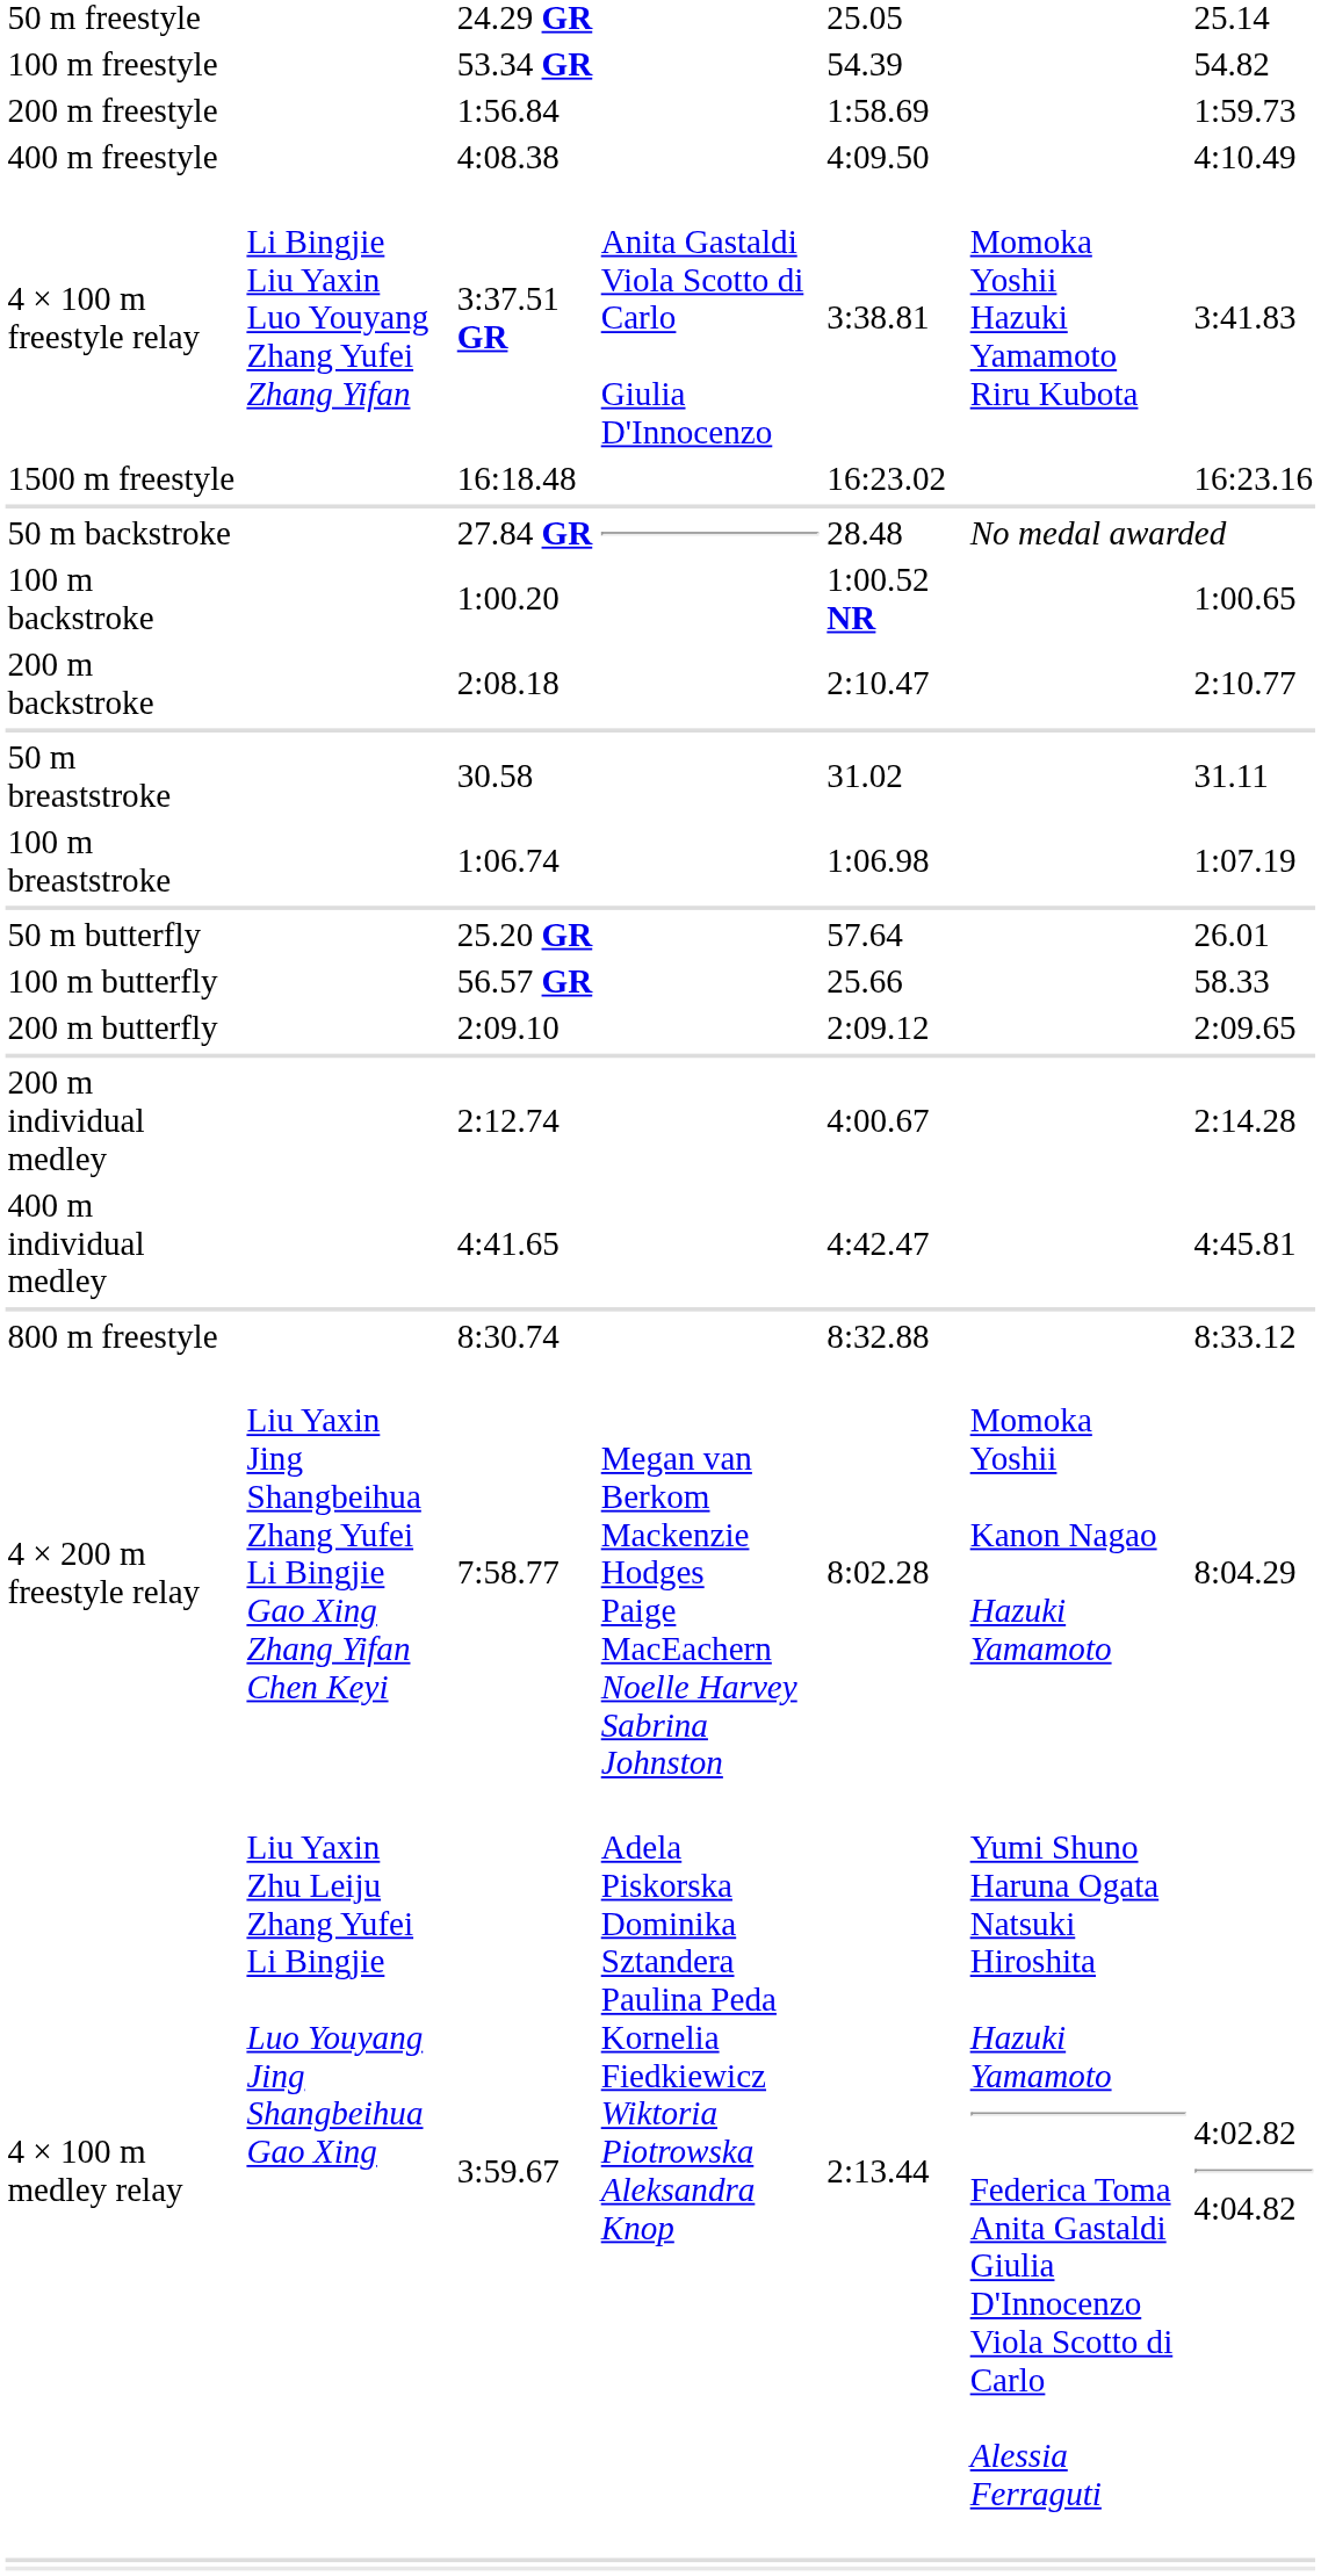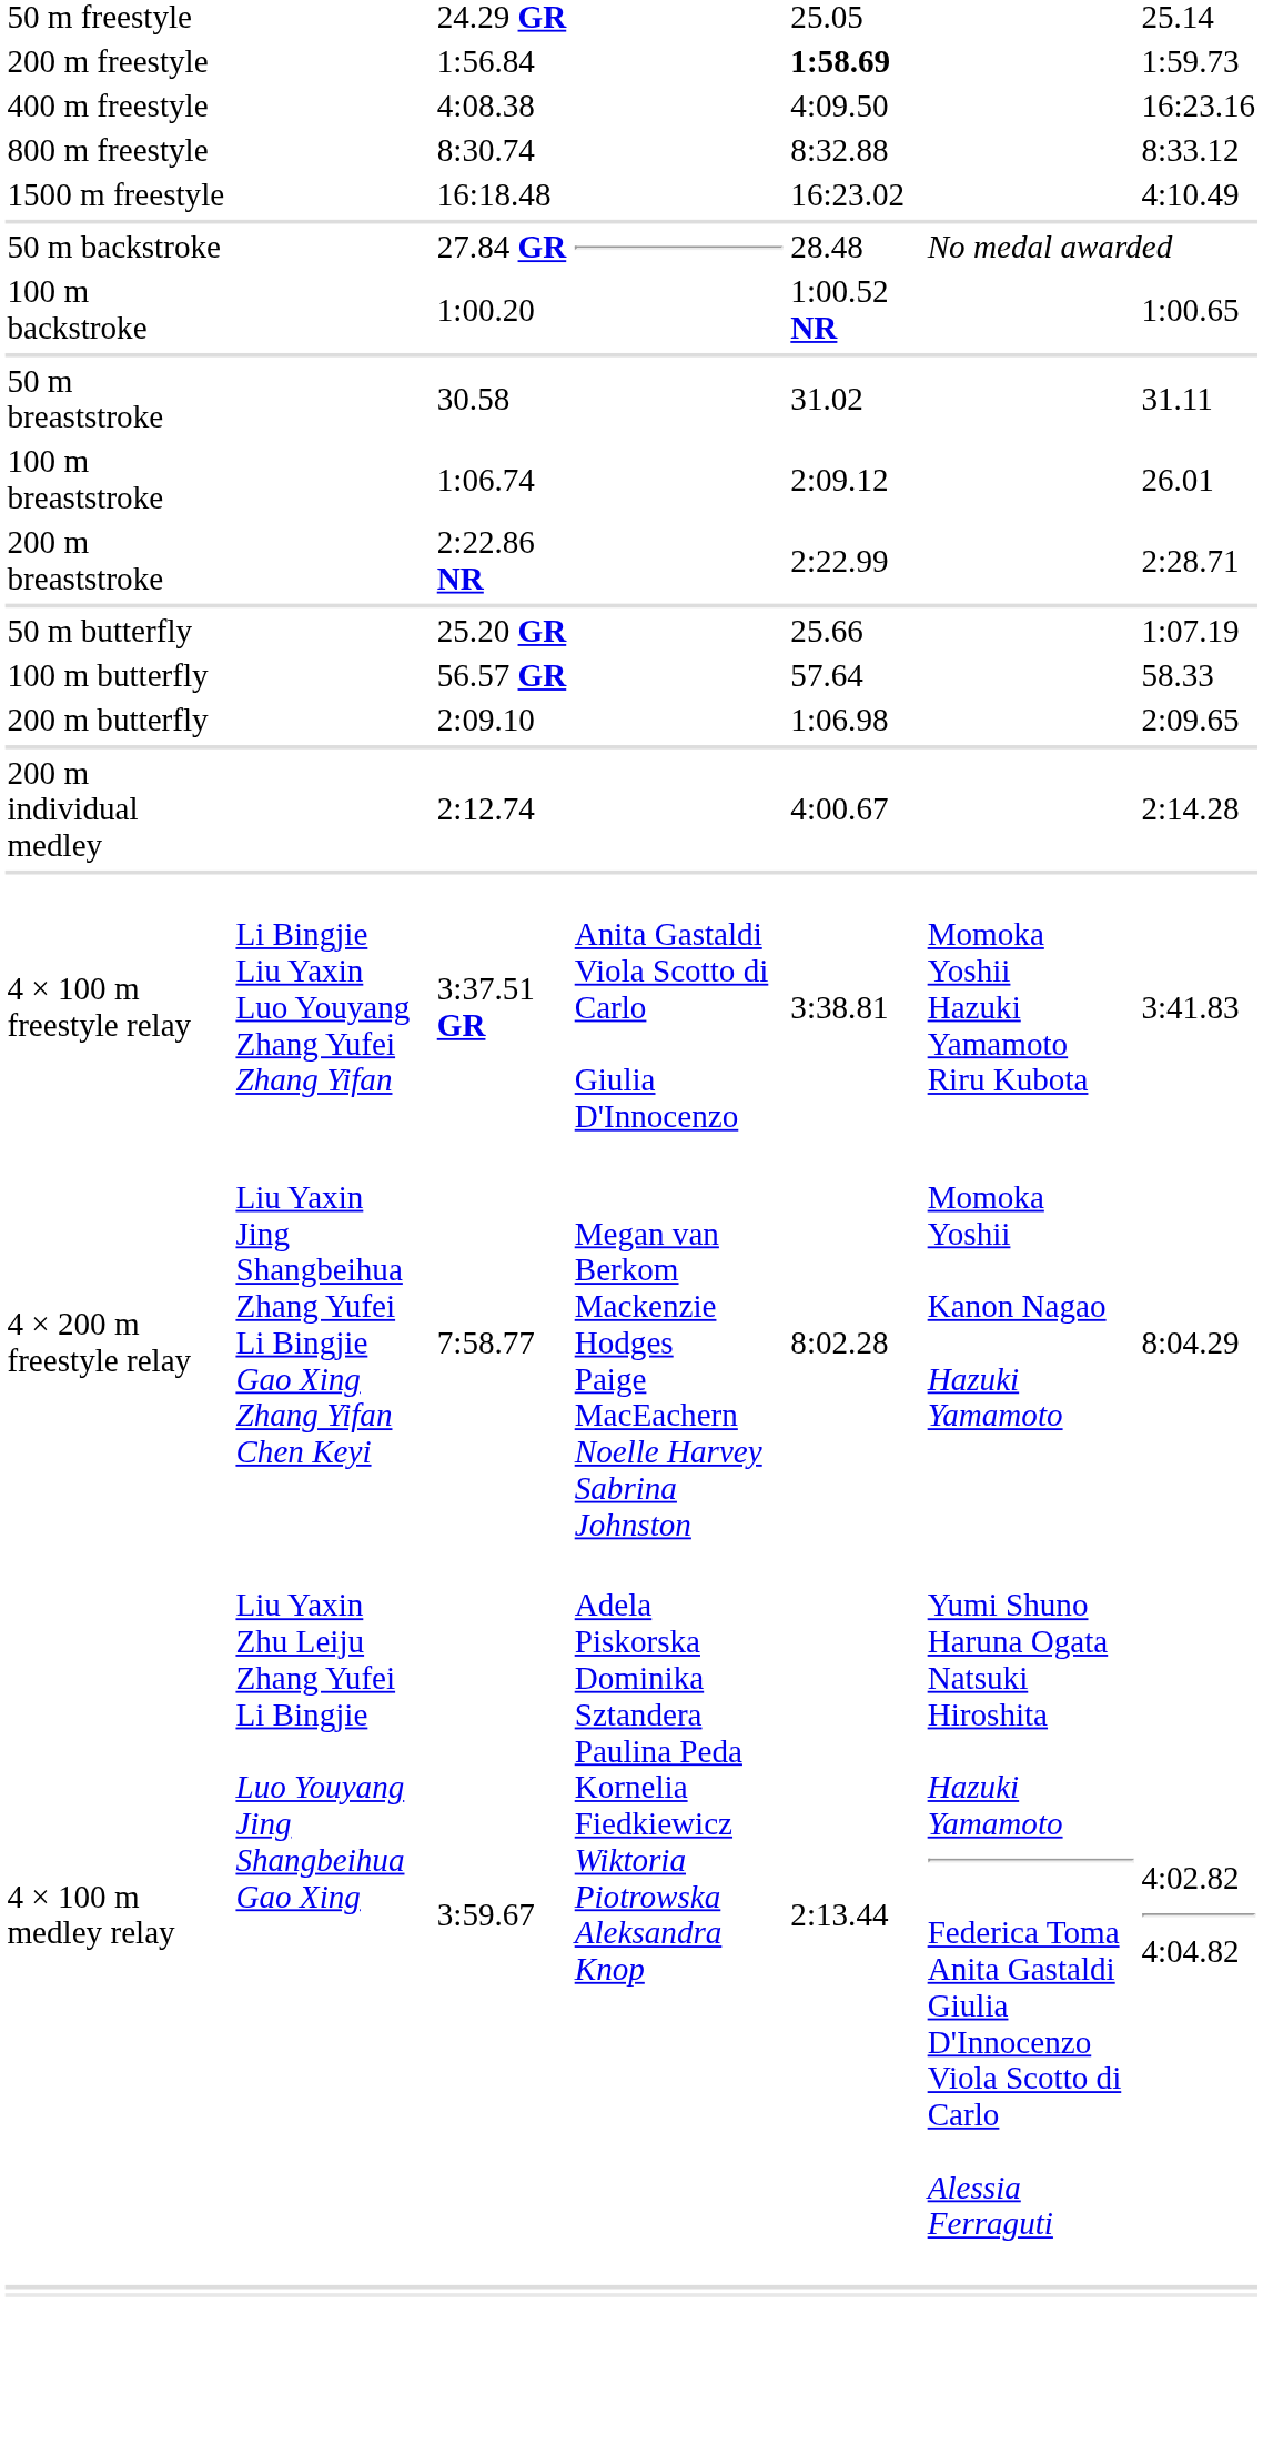- row: 100 m freestyle | 53.34 GR | 54.39 | 54.82
200 m freestyle | column 5: normal -> bold
400 m freestyle | column 7: 4:10.49 -> 16:23.16
rows swapped: 800 m freestyle <-> 4 × 100 m freestyle relay
1500 m freestyle | column 7: 16:23.16 -> 4:10.49
- row: 200 m backstroke | 2:08.18 | 2:10.47 | 2:10.77
100 m breaststroke | column 5: 1:06.98 -> 2:09.12
100 m breaststroke | column 7: 1:07.19 -> 26.01
+ row: 200 m breaststroke | 2:22.86 NR | 2:22.99 | 2:28.71
50 m butterfly | column 5: 57.64 -> 25.66
50 m butterfly | column 7: 26.01 -> 1:07.19
100 m butterfly | column 5: 25.66 -> 57.64
200 m butterfly | column 5: 2:09.12 -> 1:06.98
- row: 400 m individual medley | 4:41.65 | 4:42.47 | 4:45.81
